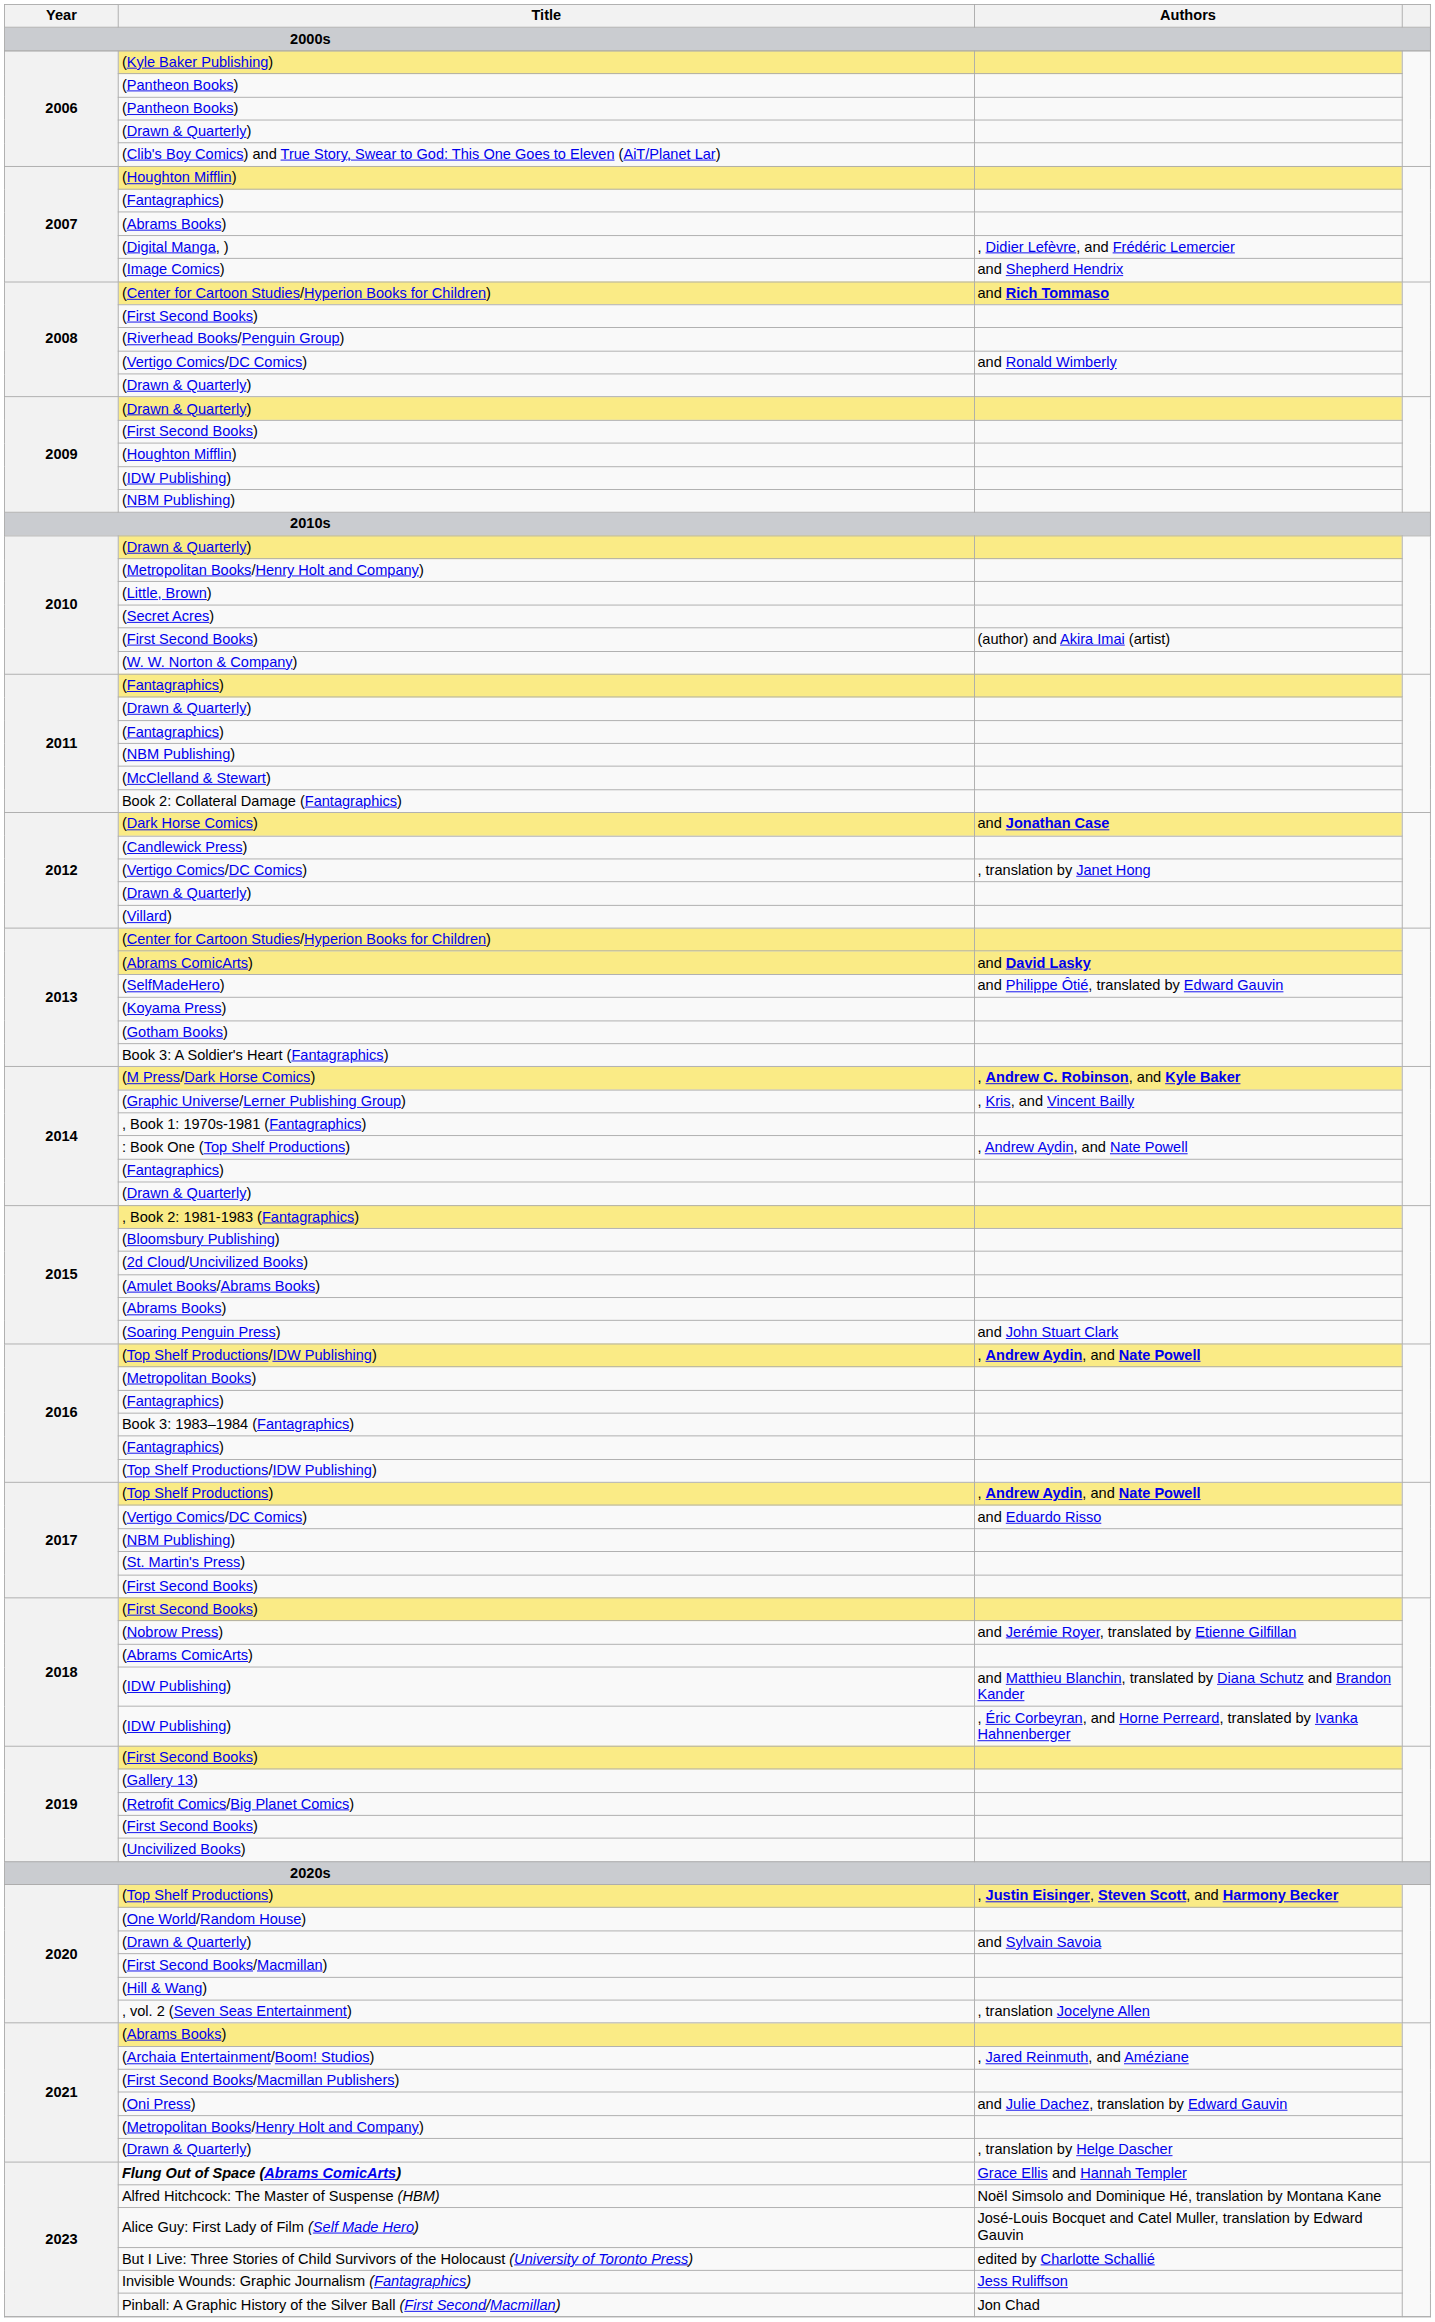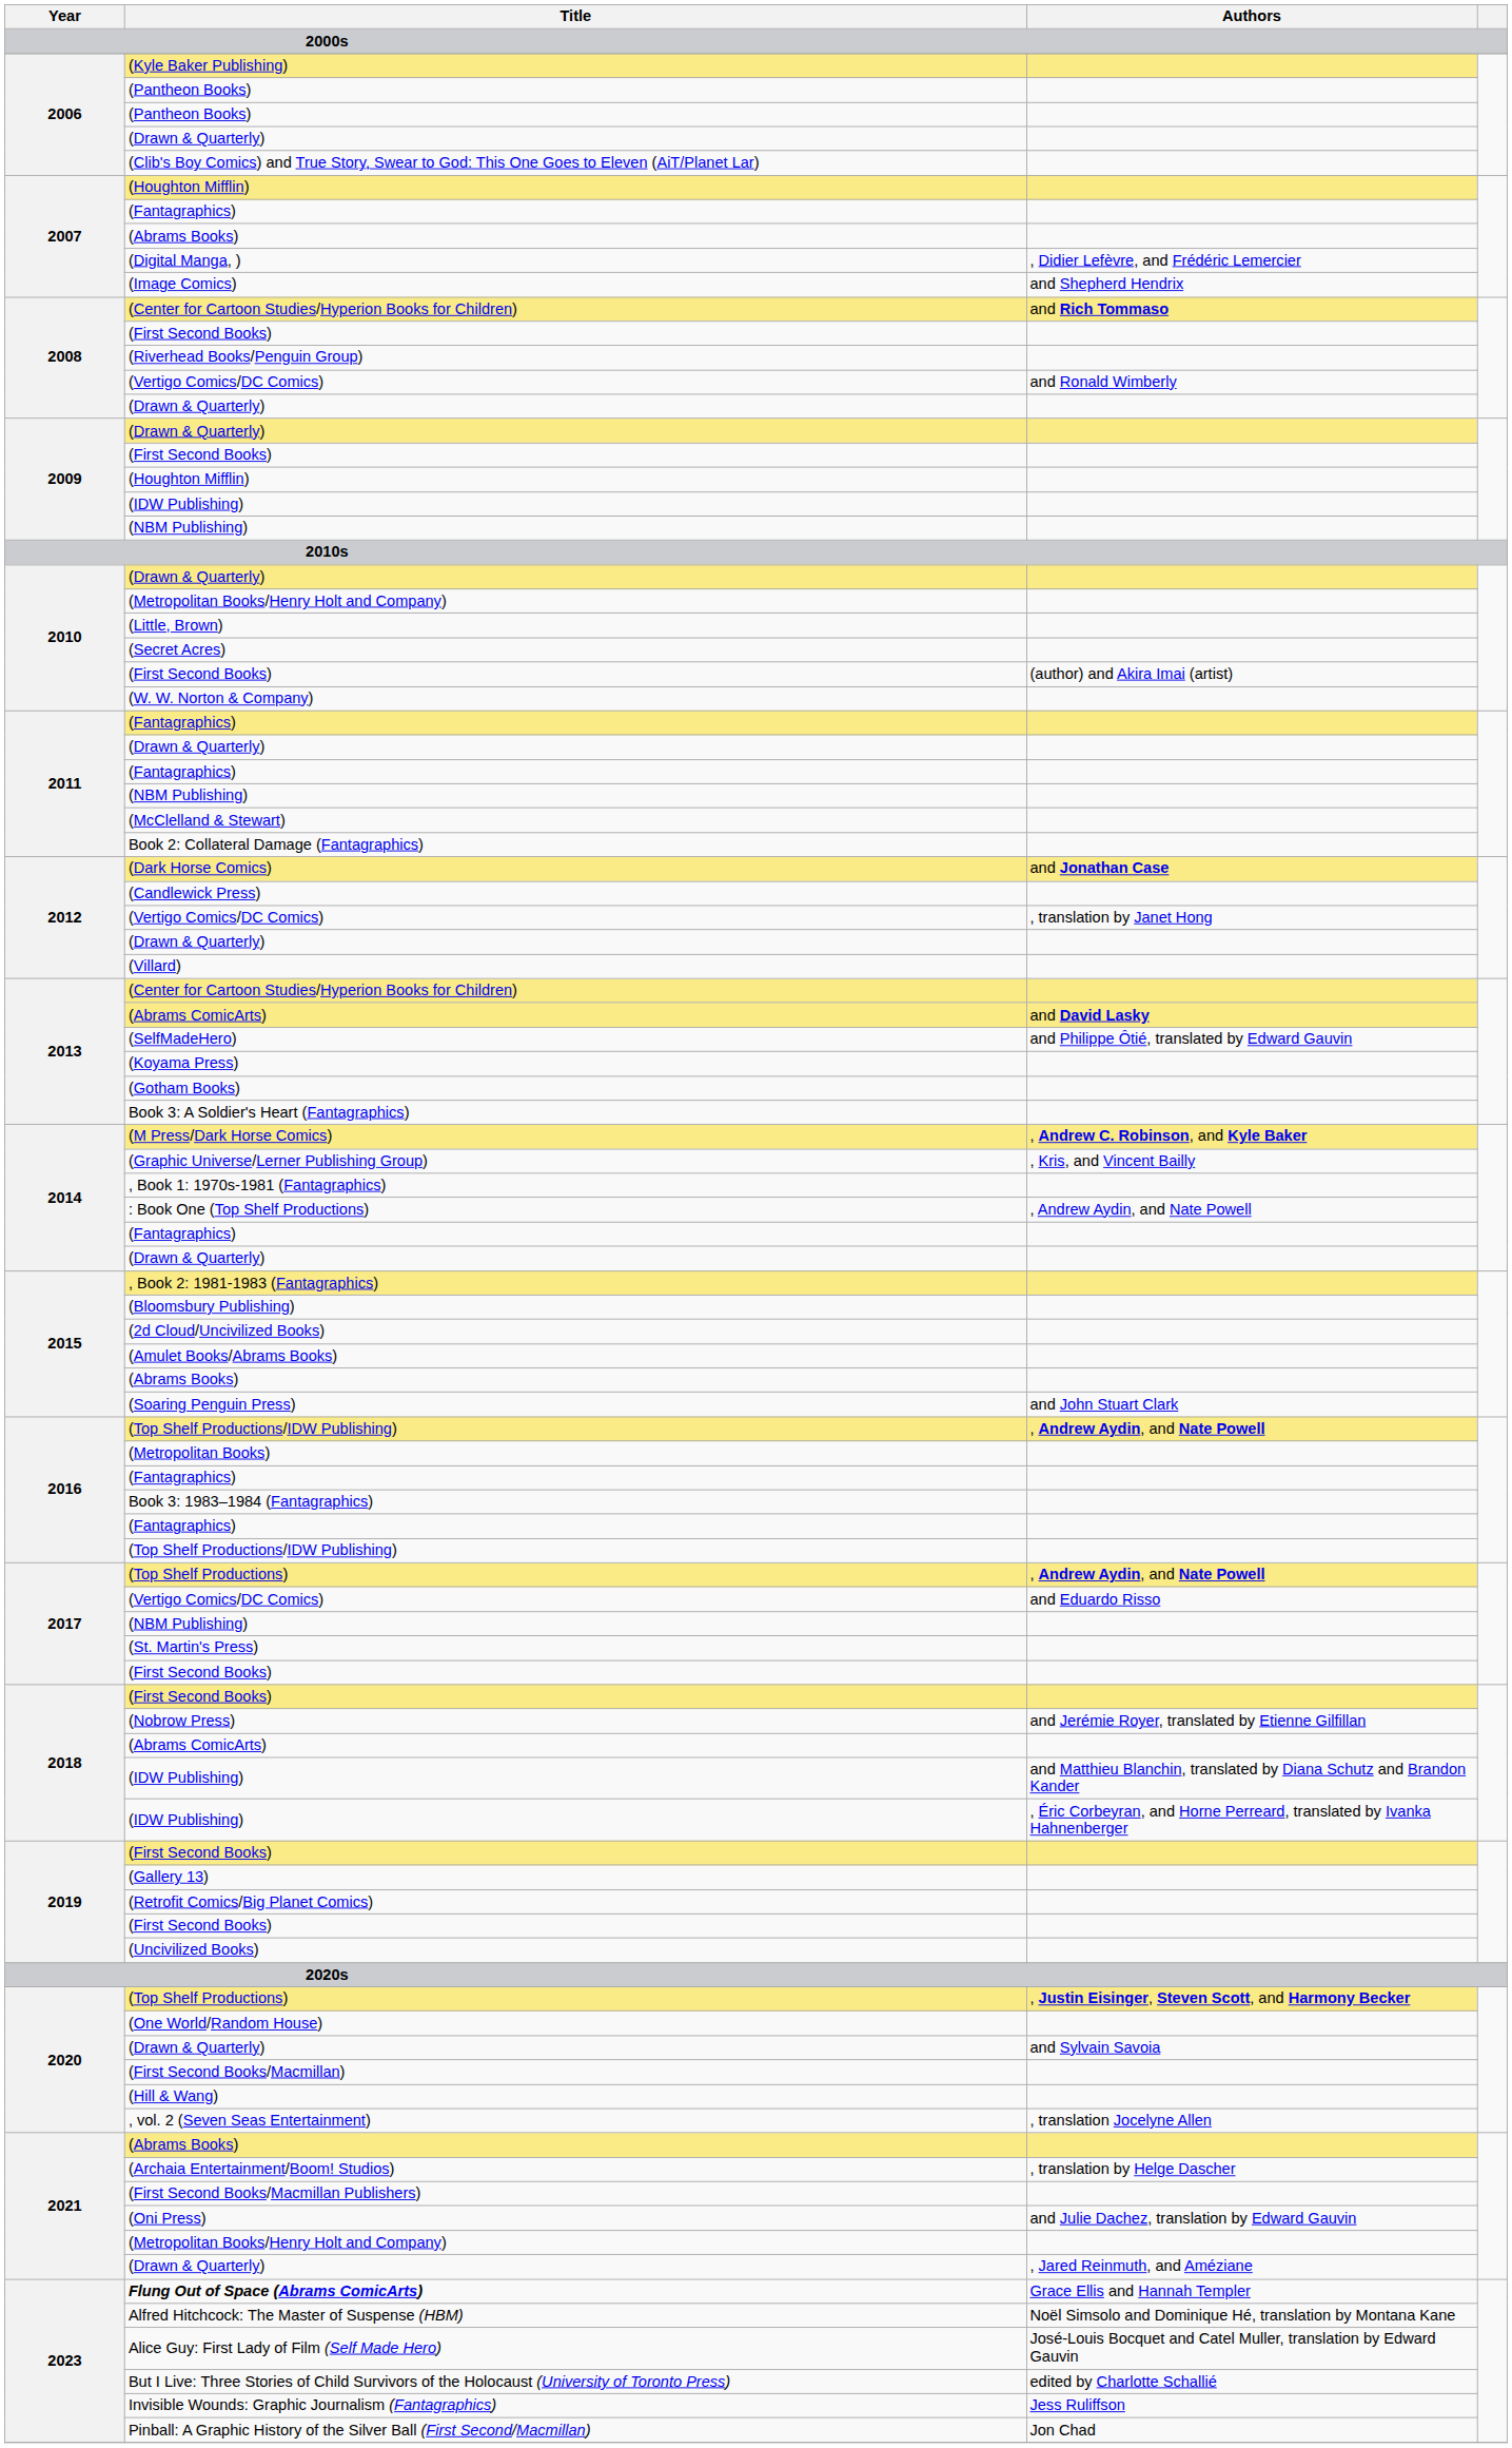(Archaia Entertainment/Boom! Studios) | Authors: , Jared Reinmuth, and Améziane -> , translation by Helge Dascher
2021 / (Drawn & Quarterly) | Authors: , translation by Helge Dascher -> , Jared Reinmuth, and Améziane
